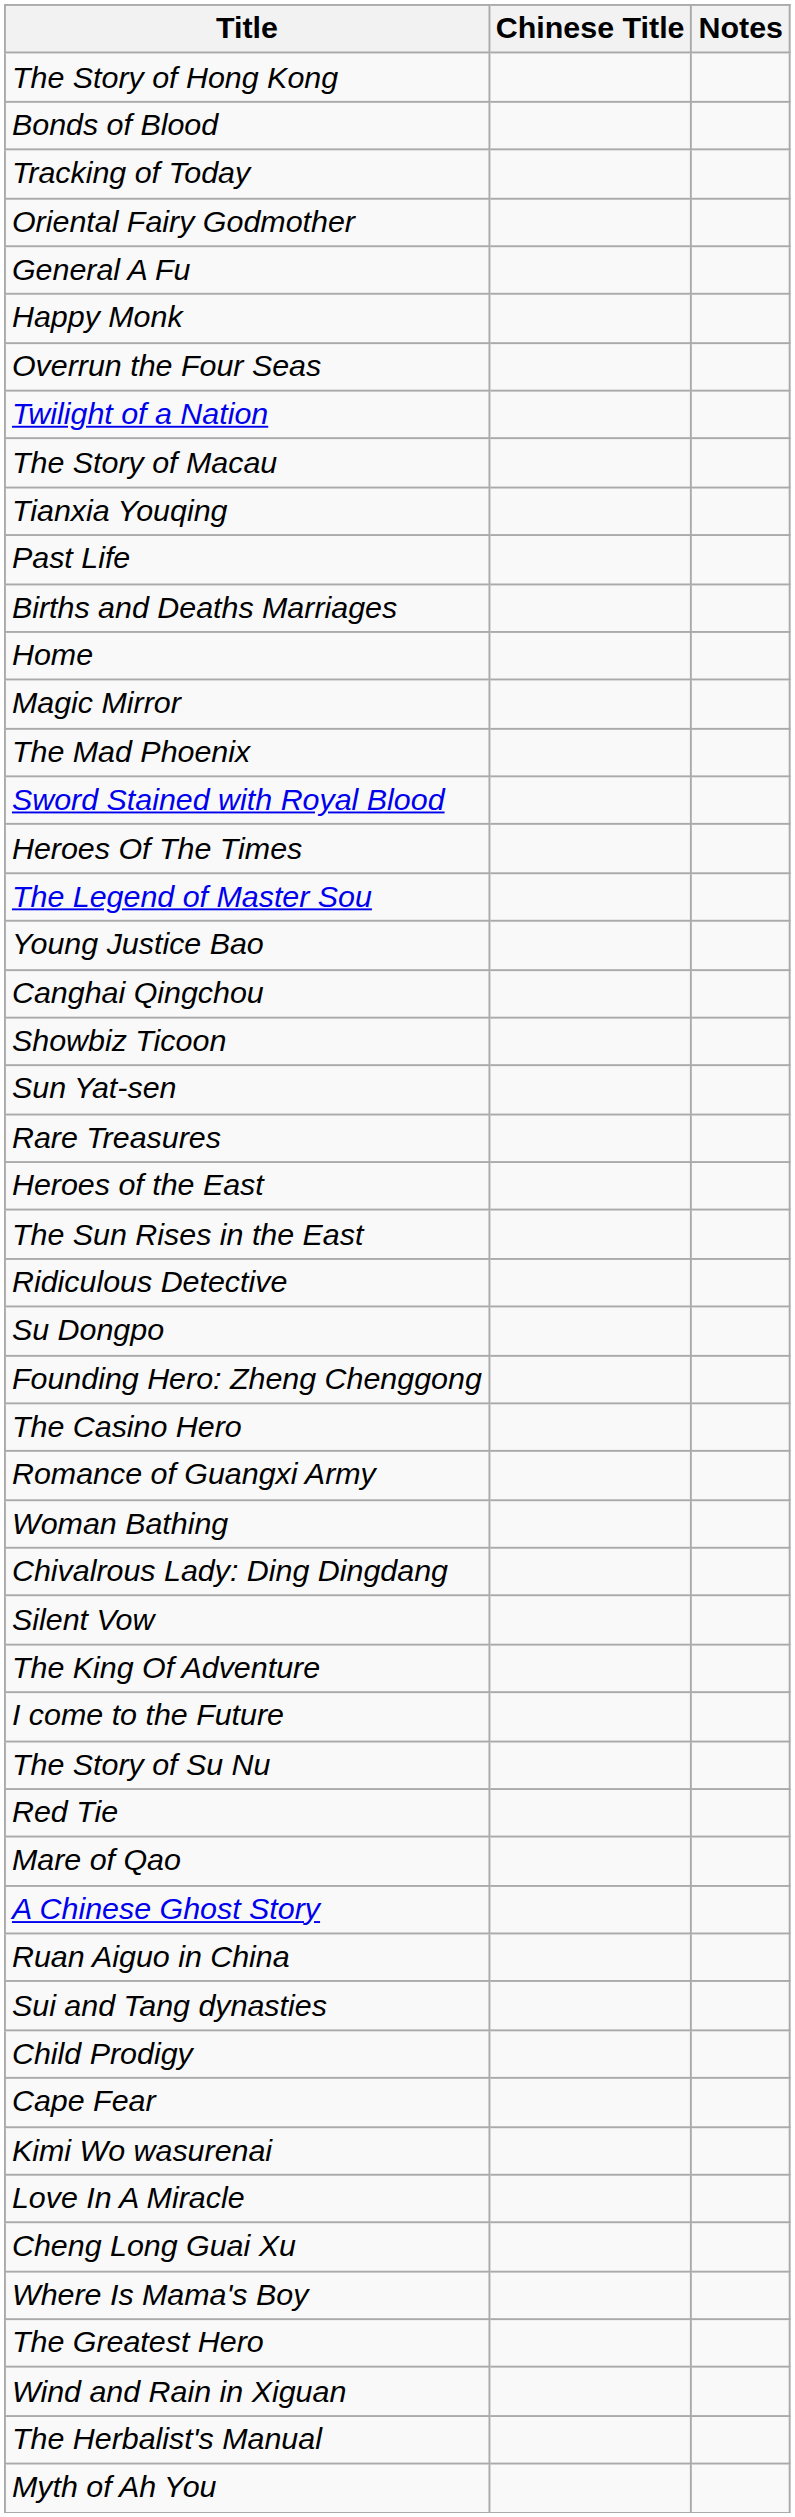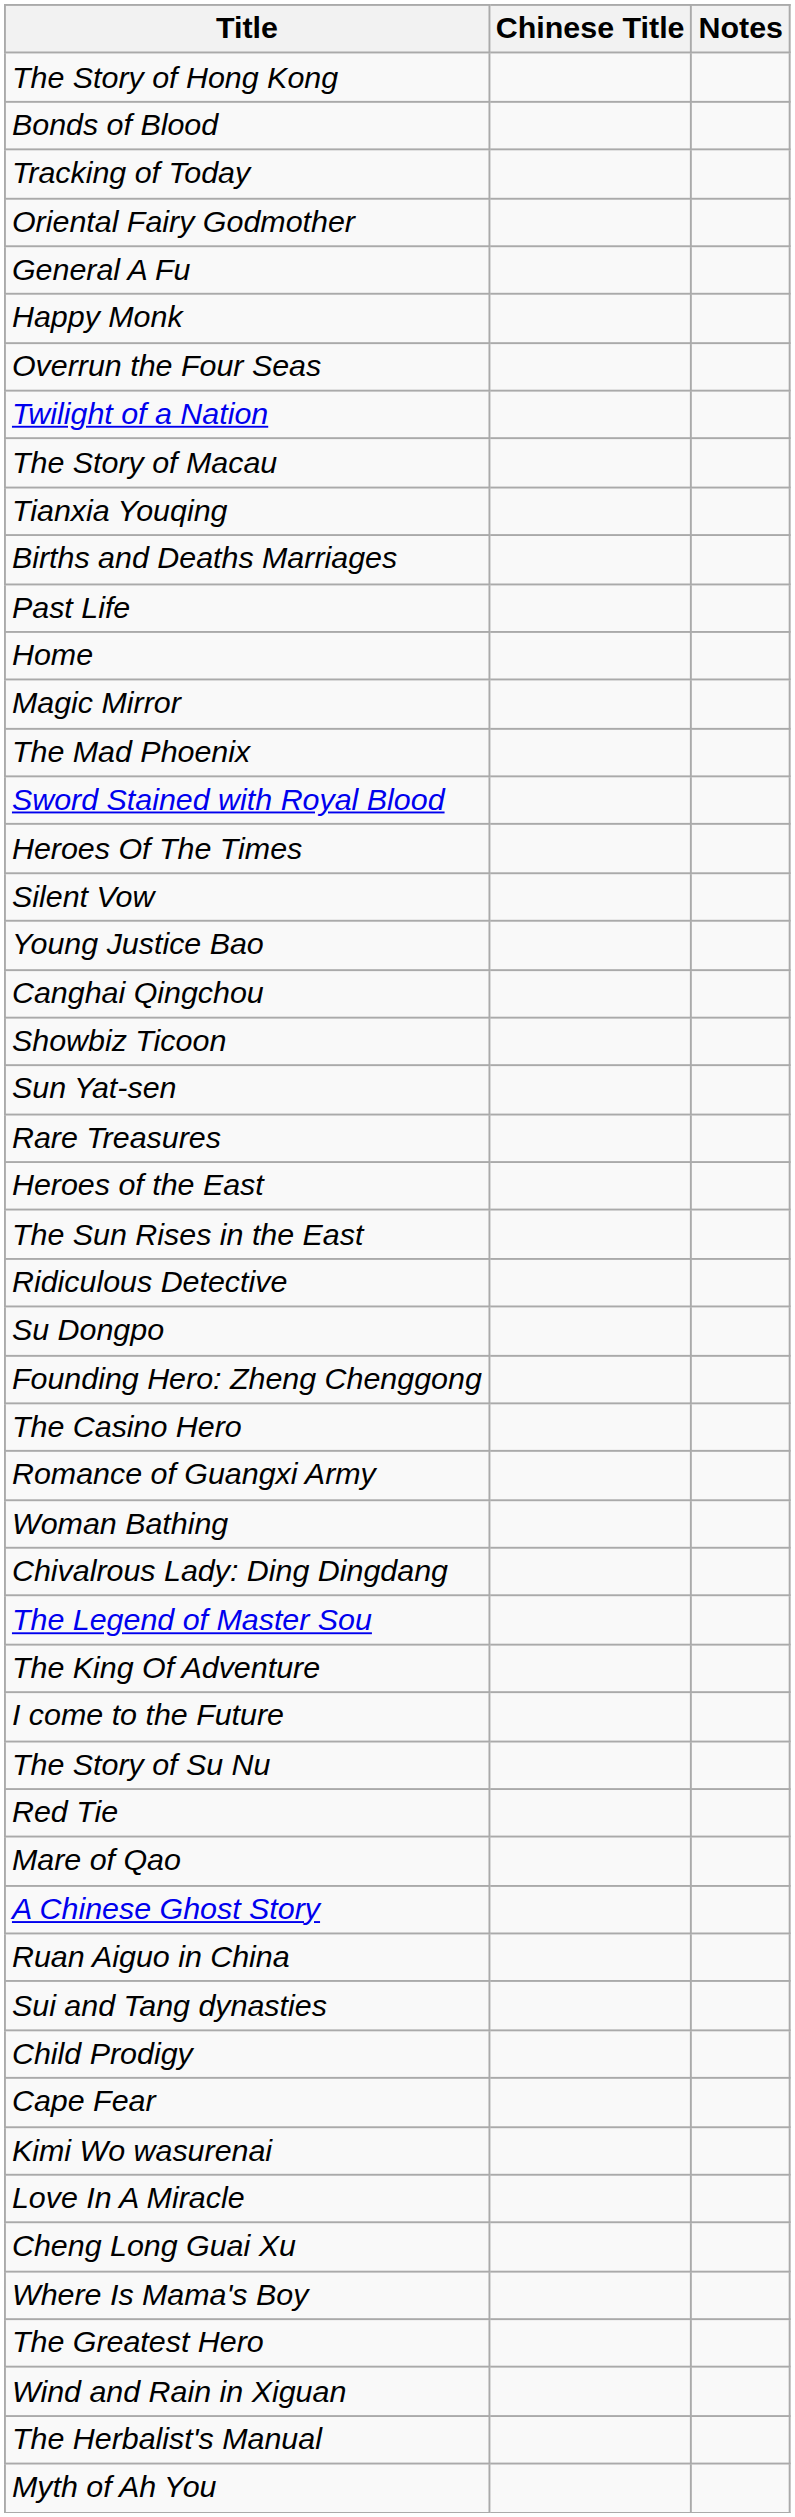rows swapped: Births and Deaths Marriages <-> Past Life
rows swapped: The Legend of Master Sou <-> Silent Vow
